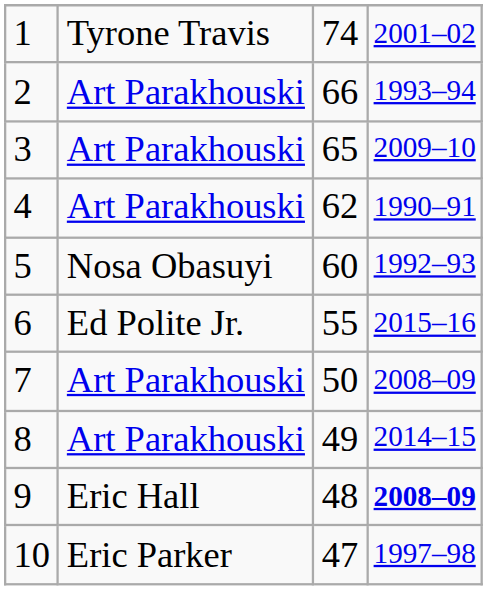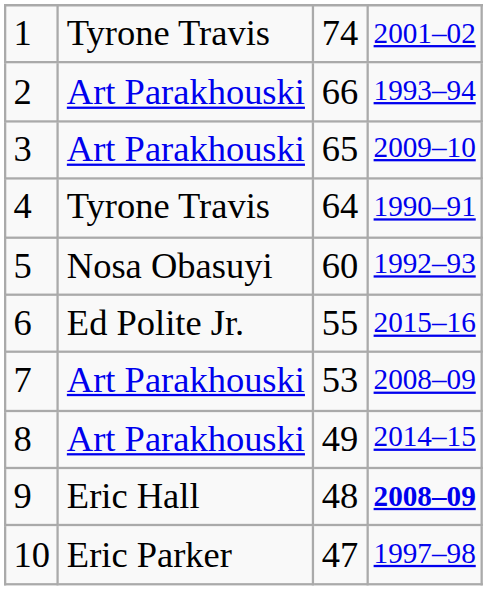4 | column 2: Art Parakhouski -> Tyrone Travis
4 | column 3: 62 -> 64
7 | column 3: 50 -> 53
